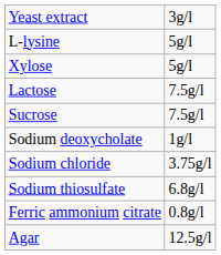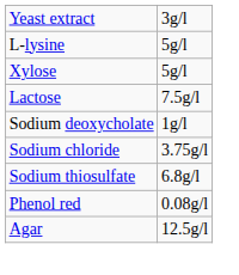- row: Sucrose | 7.5g/l
- row: Ferric ammonium citrate | 0.8g/l
+ row: Phenol red | 0.08g/l
